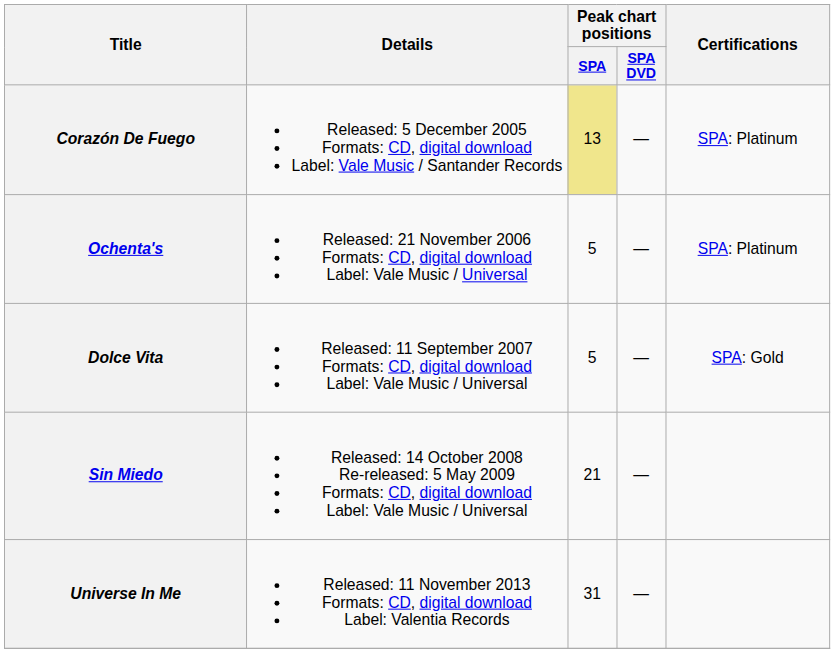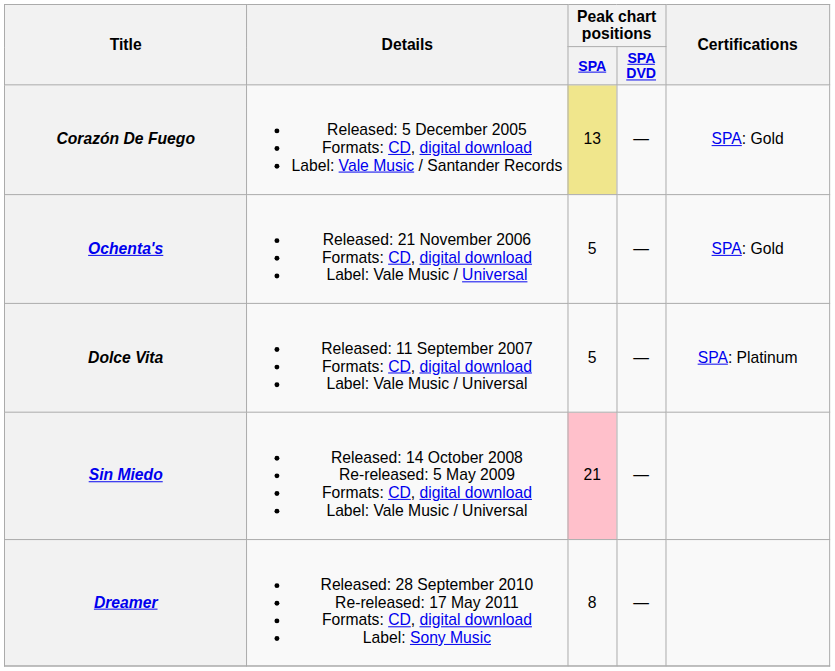Corazón De Fuego | Certifications: SPA: Platinum -> SPA: Gold
Ochenta's | Certifications: SPA: Platinum -> SPA: Gold
Dolce Vita | Certifications: SPA: Gold -> SPA: Platinum
Sin Miedo | Peak chart positions / SPA: no background -> pink background
+ row: Dreamer | Released: 28 September 2010 Re-released: 17 May 2011 Formats: CD, digital download Label: Sony Music | 8 | —
- row: Universe In Me | Released: 11 November 2013 Formats: CD, digital download Label: Valentia Records | 31 | —
